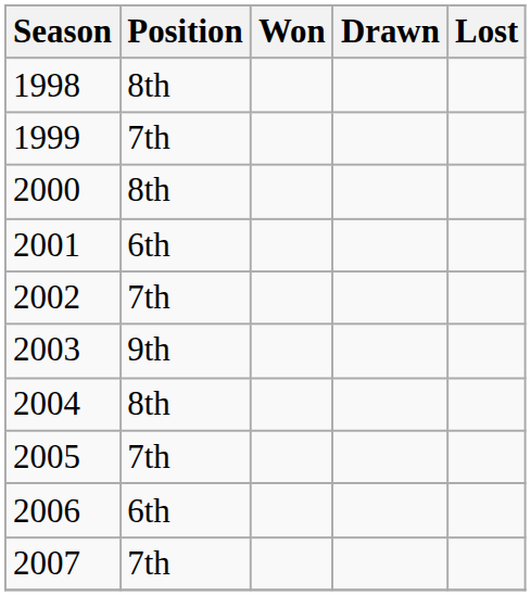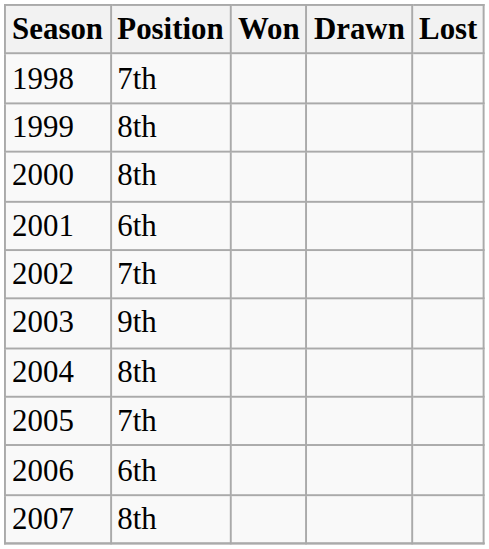1998 | Position: 8th -> 7th
1999 | Position: 7th -> 8th
2007 | Position: 7th -> 8th
